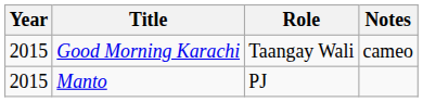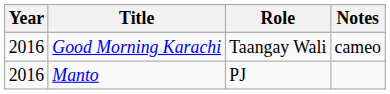Good Morning Karachi | Year: 2015 -> 2016
Manto | Year: 2015 -> 2016
